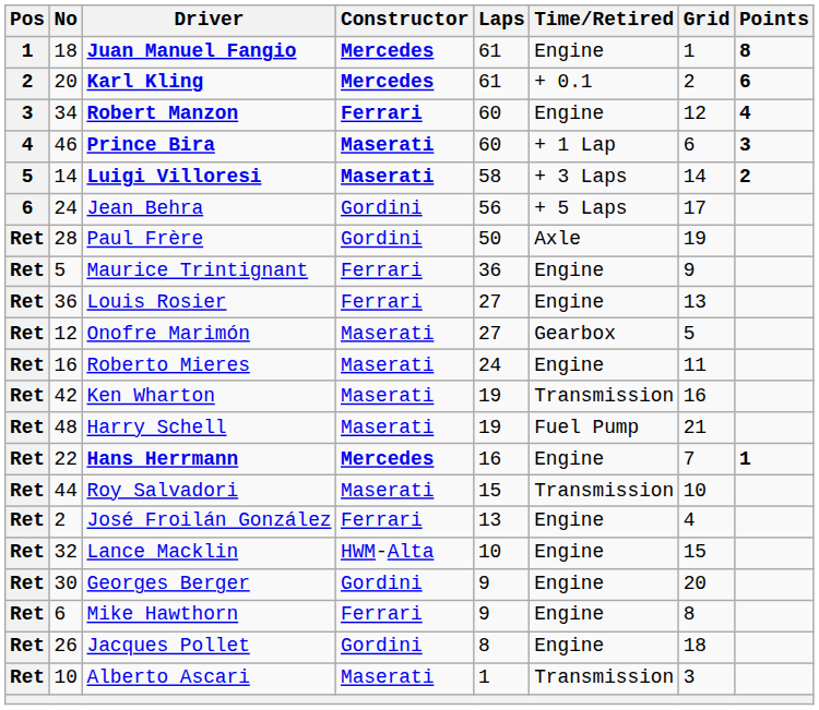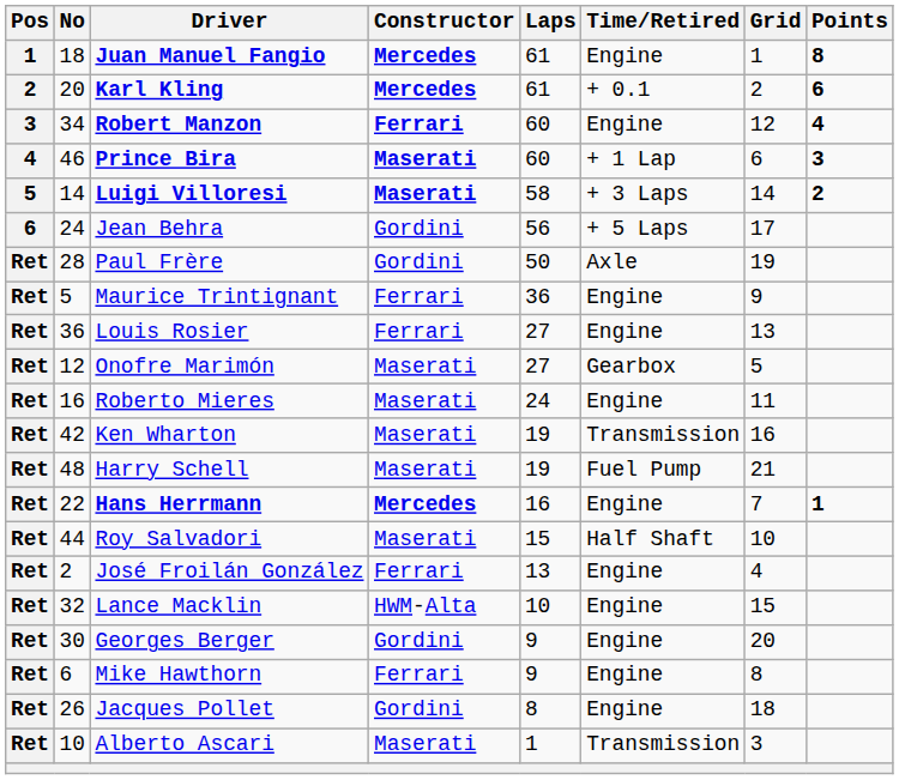Roy Salvadori | Time/Retired: Transmission -> Half Shaft
